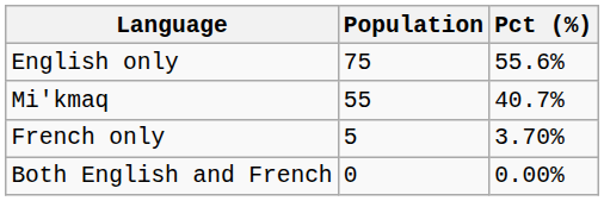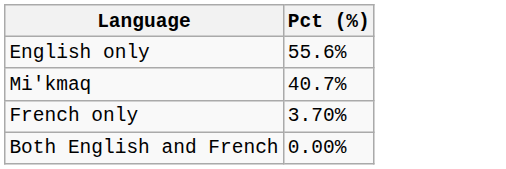- column: Population | 75 | 55 | 5 | 0
